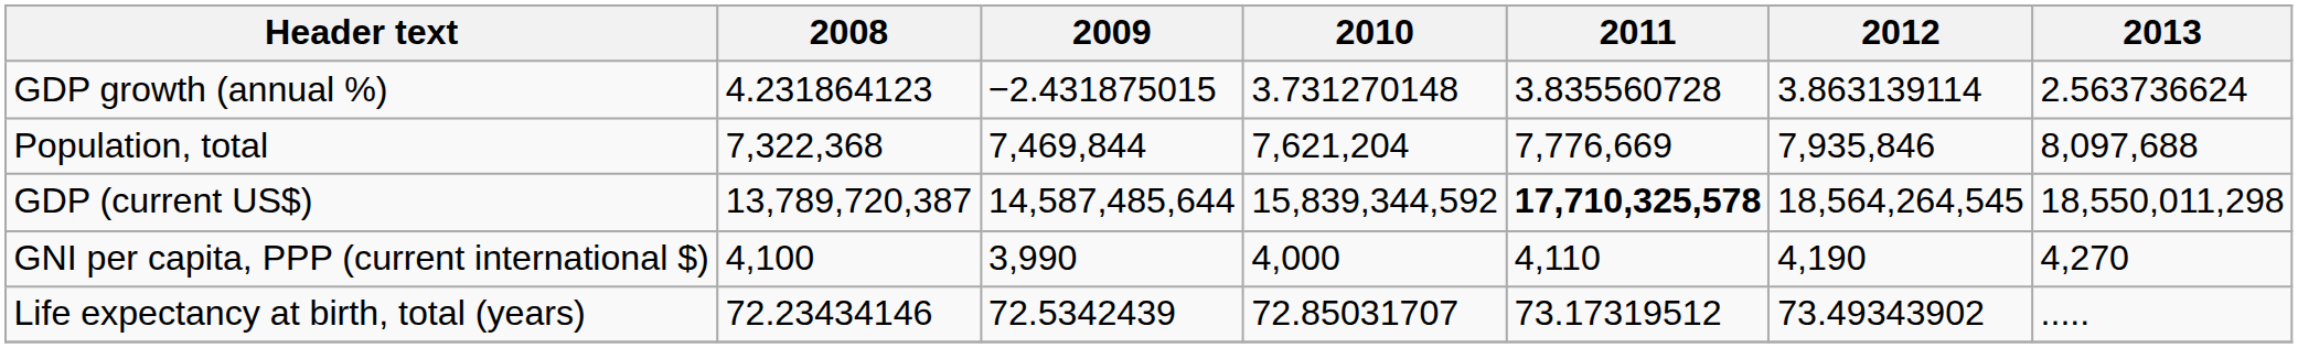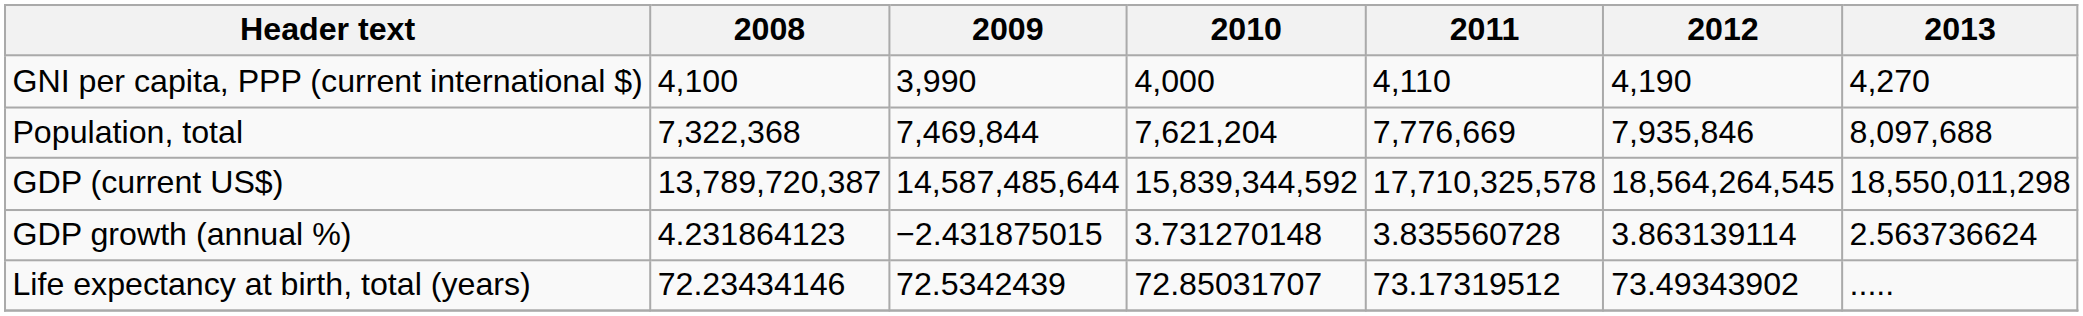rows swapped: GNI per capita, PPP (current international $) <-> GDP growth (annual %)
GDP (current US$) | 2011: bold -> normal
